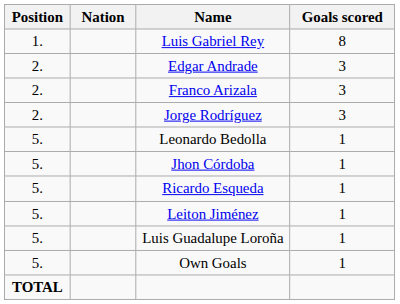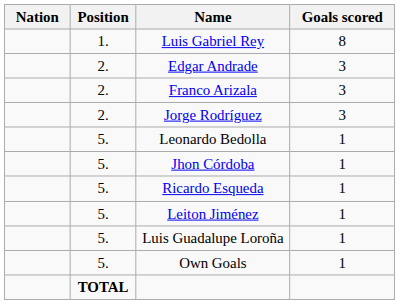columns swapped: Position <-> Nation
